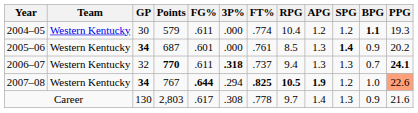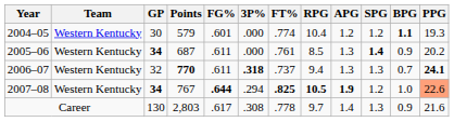2004–05 | FG%: .611 -> .601
2005–06 | FG%: .601 -> .611
